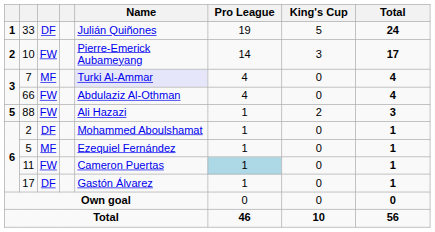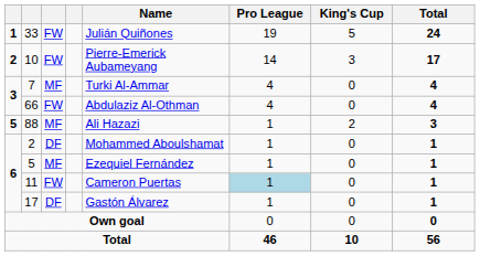33 | column 3: DF -> FW
7 | Name: lavender background -> no background
88 | column 3: FW -> MF
